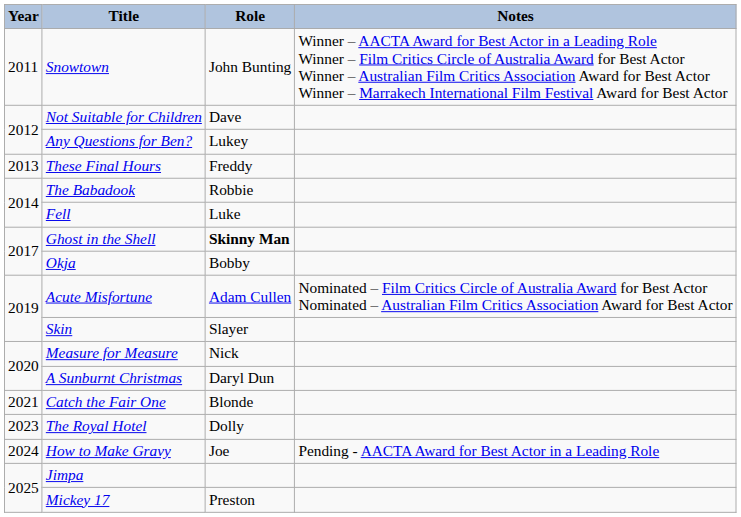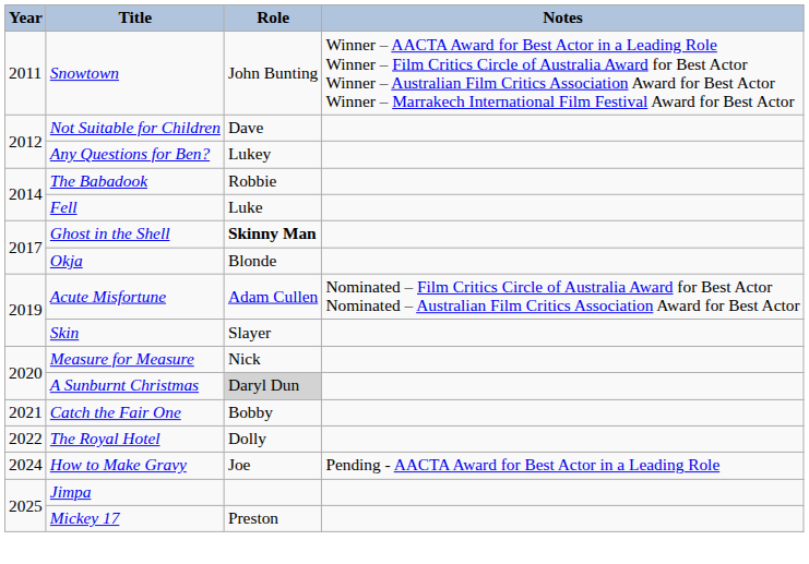- row: 2013 | These Final Hours | Freddy
Okja | Role: Bobby -> Blonde
A Sunburnt Christmas | Role: no background -> lightgrey background
Catch the Fair One | Role: Blonde -> Bobby
The Royal Hotel | Year: 2023 -> 2022
